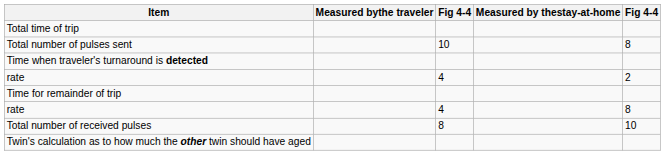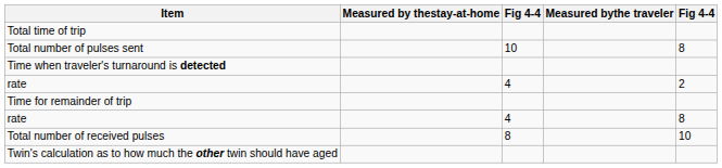columns swapped: Measured by thestay-at-home <-> Measured bythe traveler
